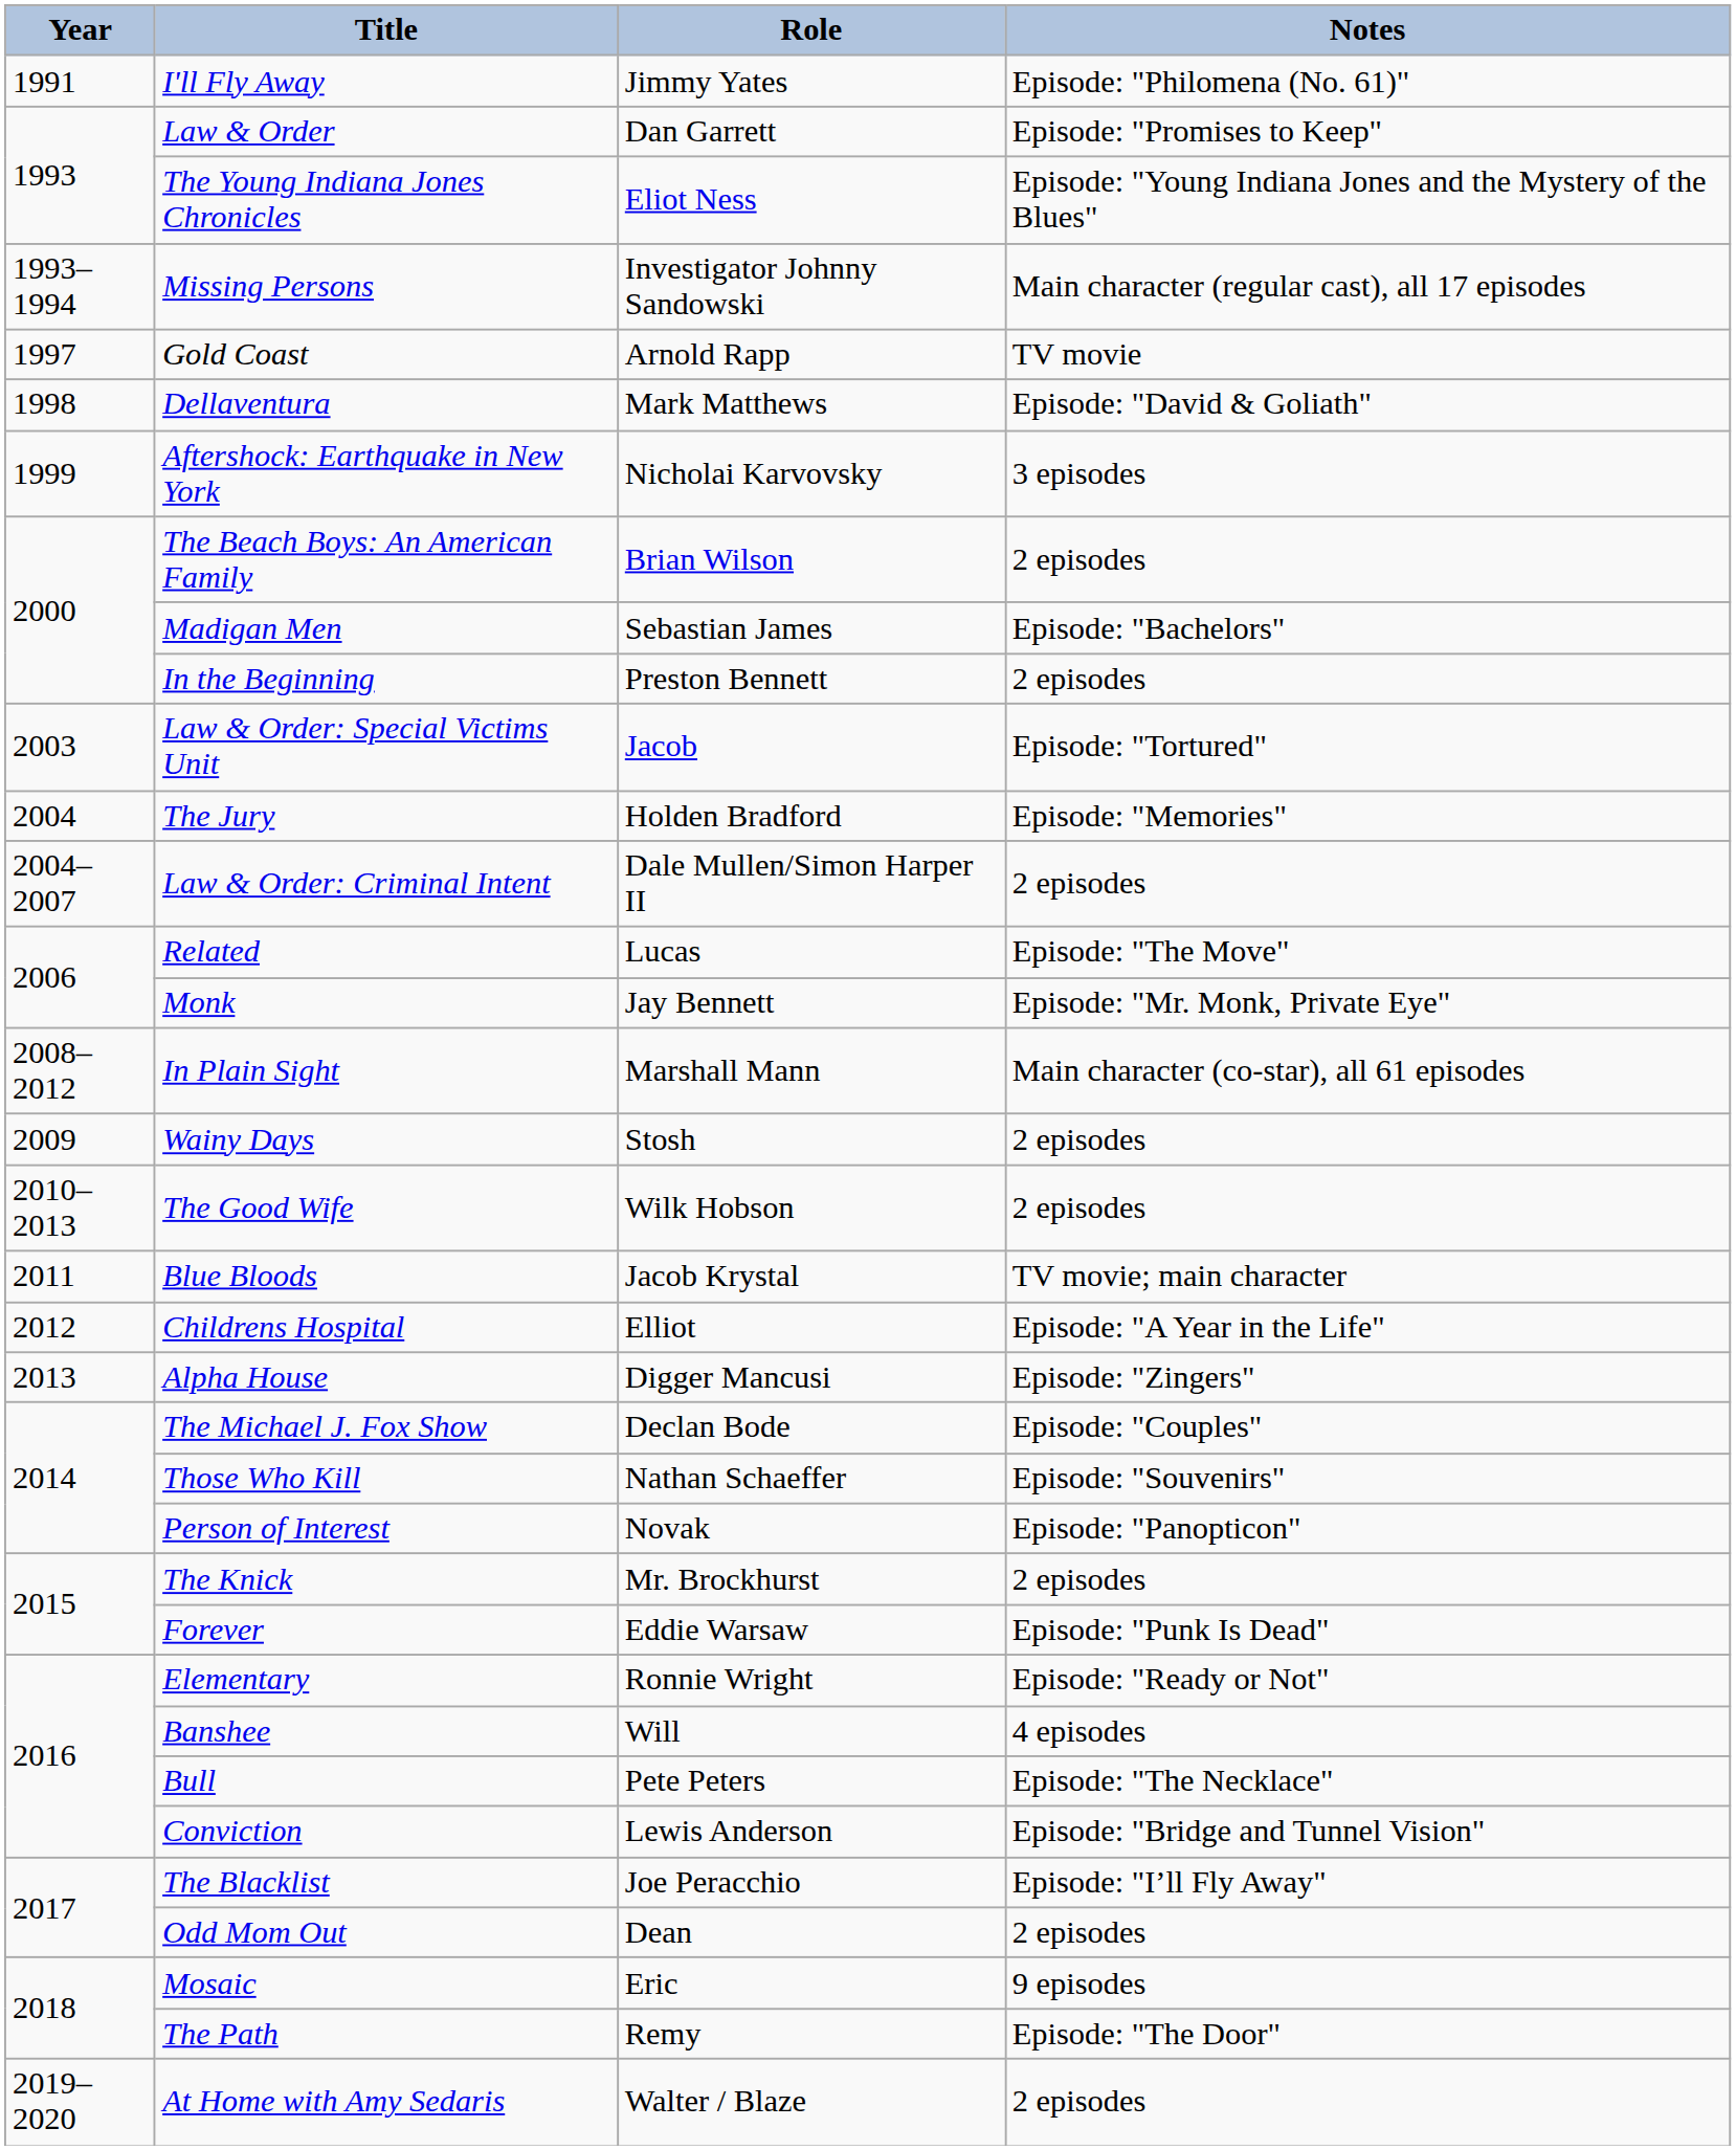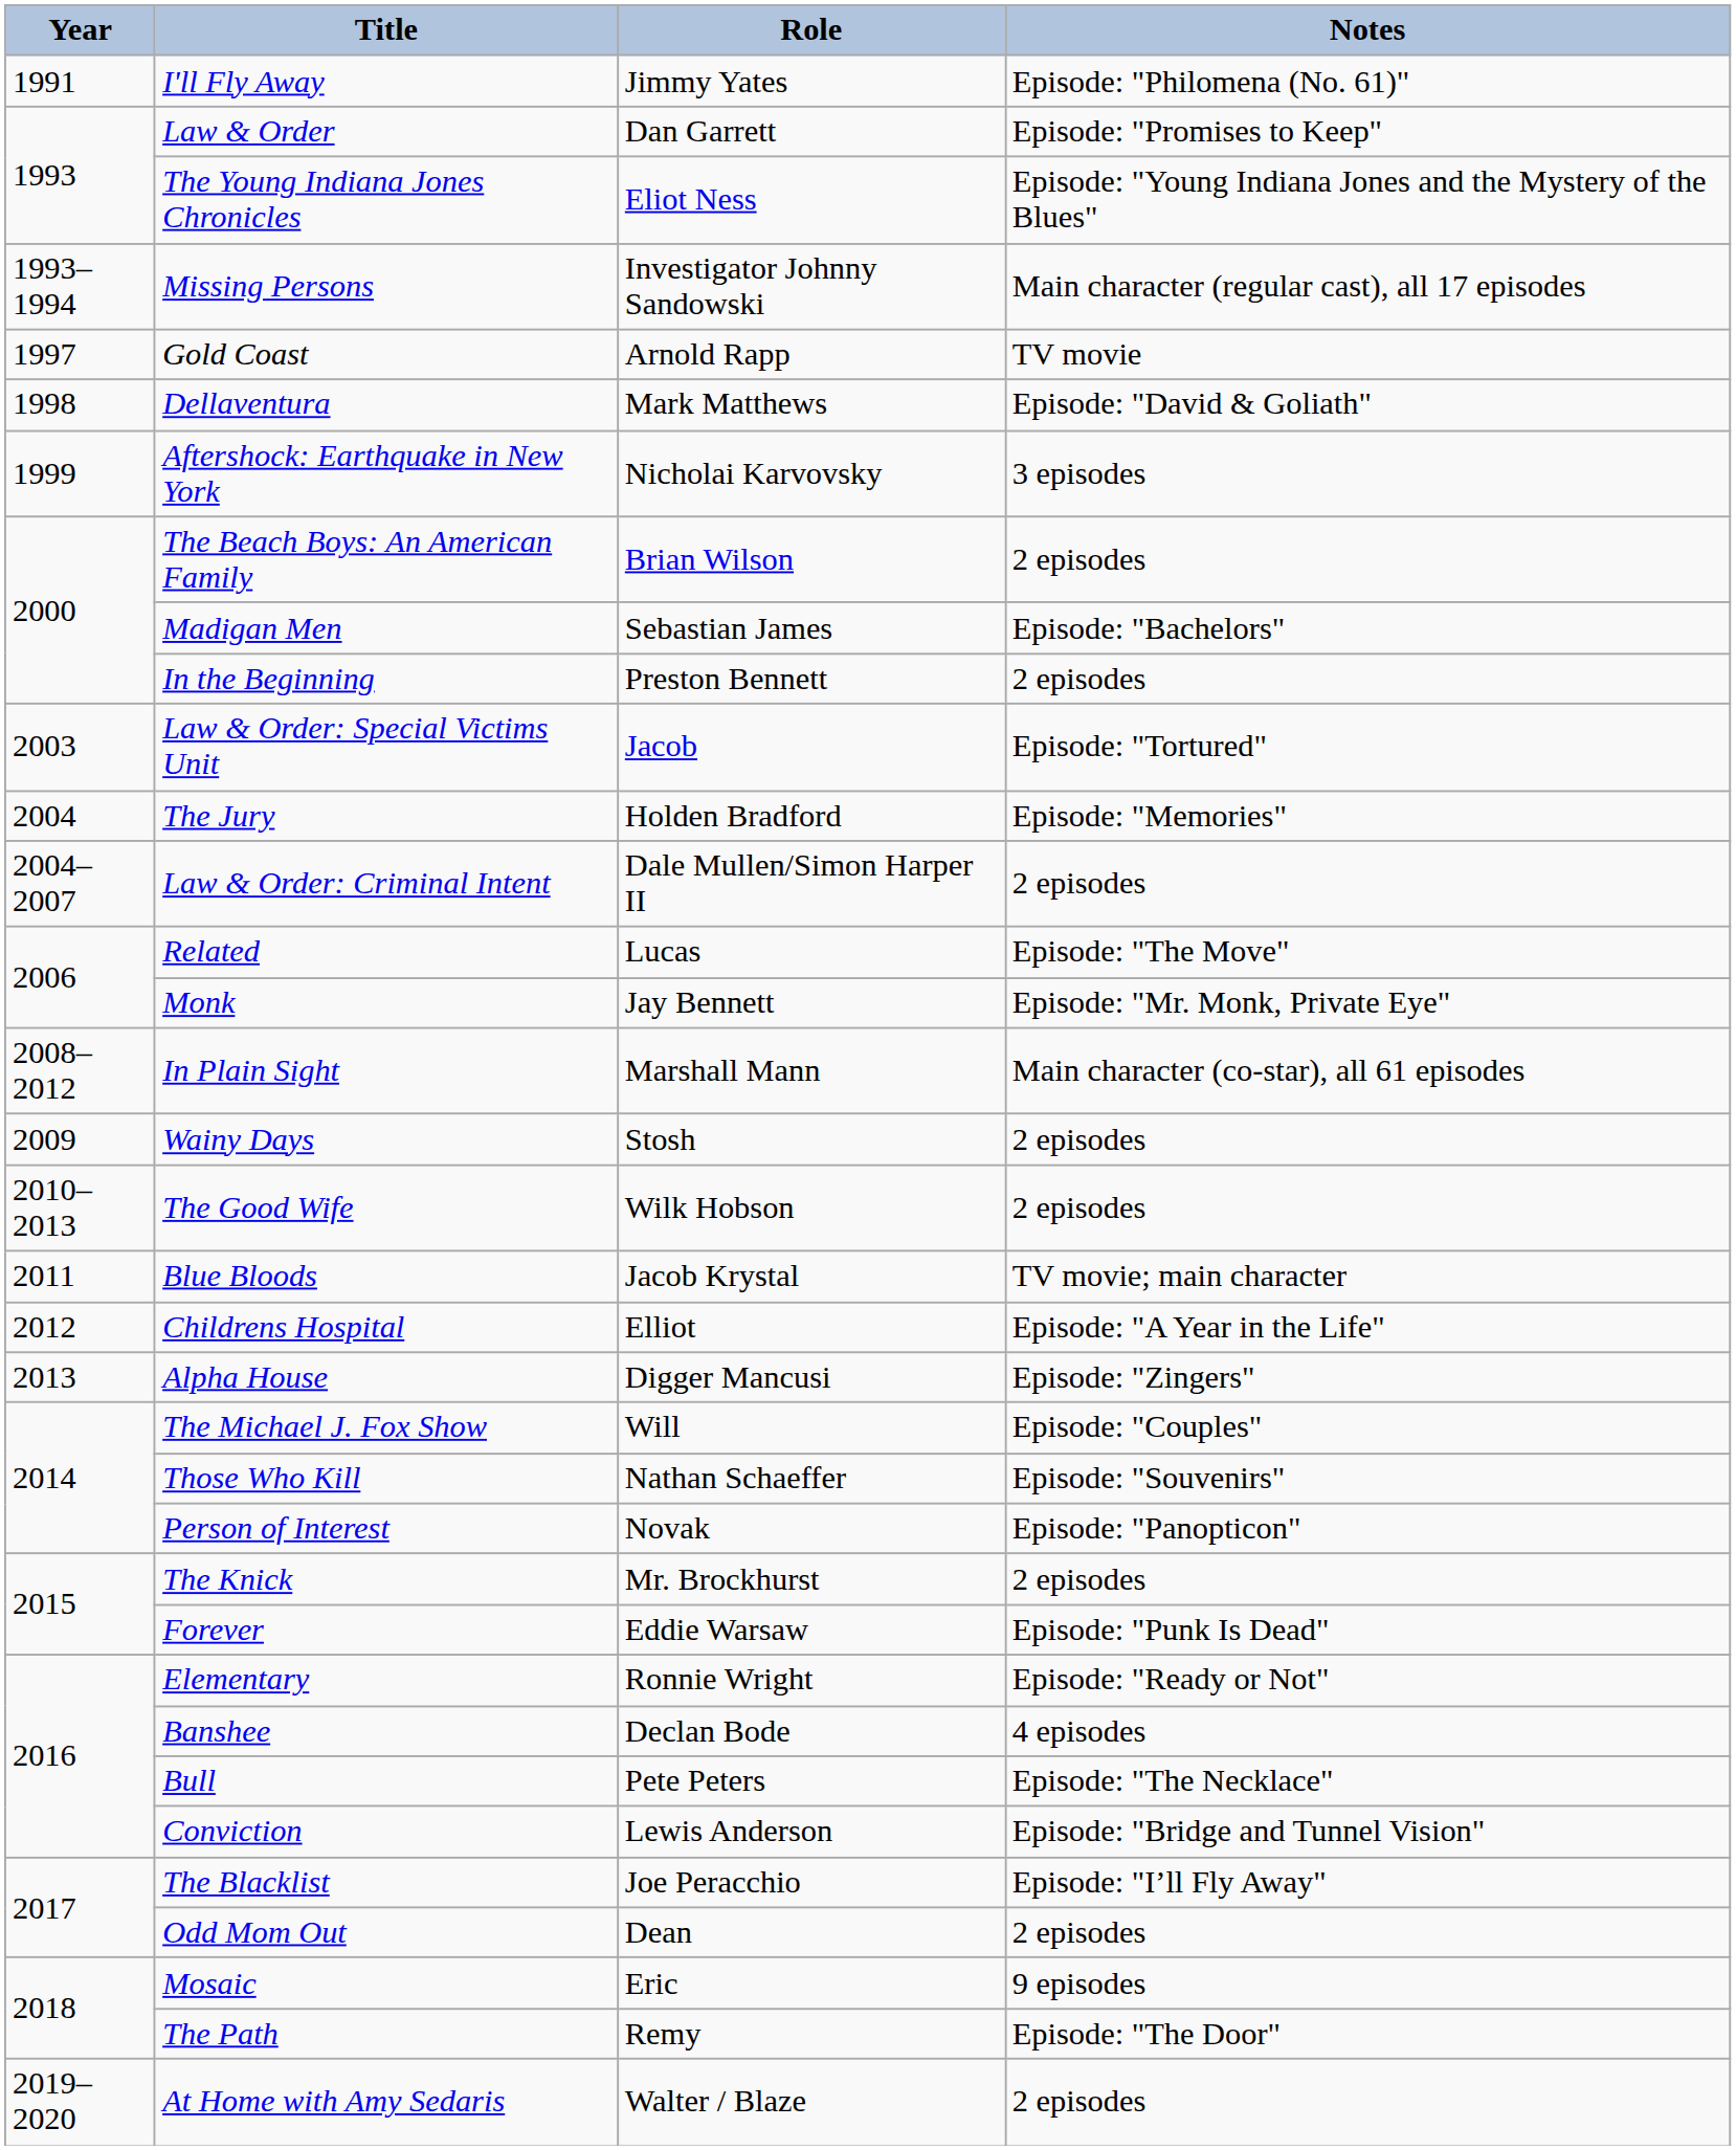The Michael J. Fox Show | Role: Declan Bode -> Will
Banshee | Role: Will -> Declan Bode
